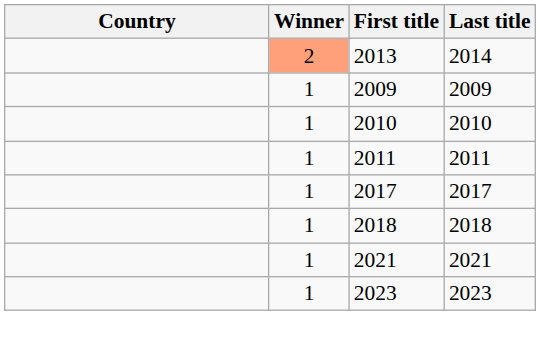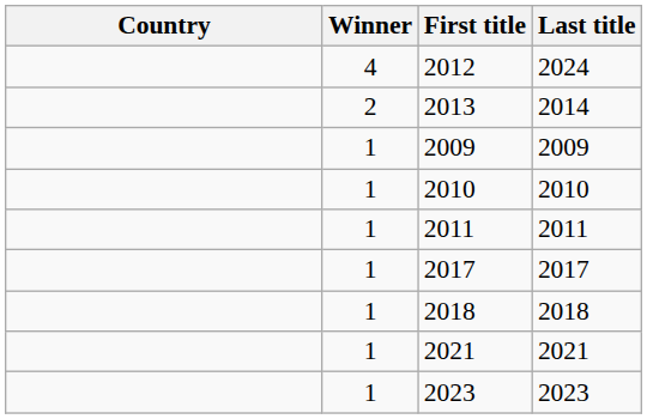+ row: 4 | 2012 | 2024
2013 | Winner: lightsalmon background -> no background
